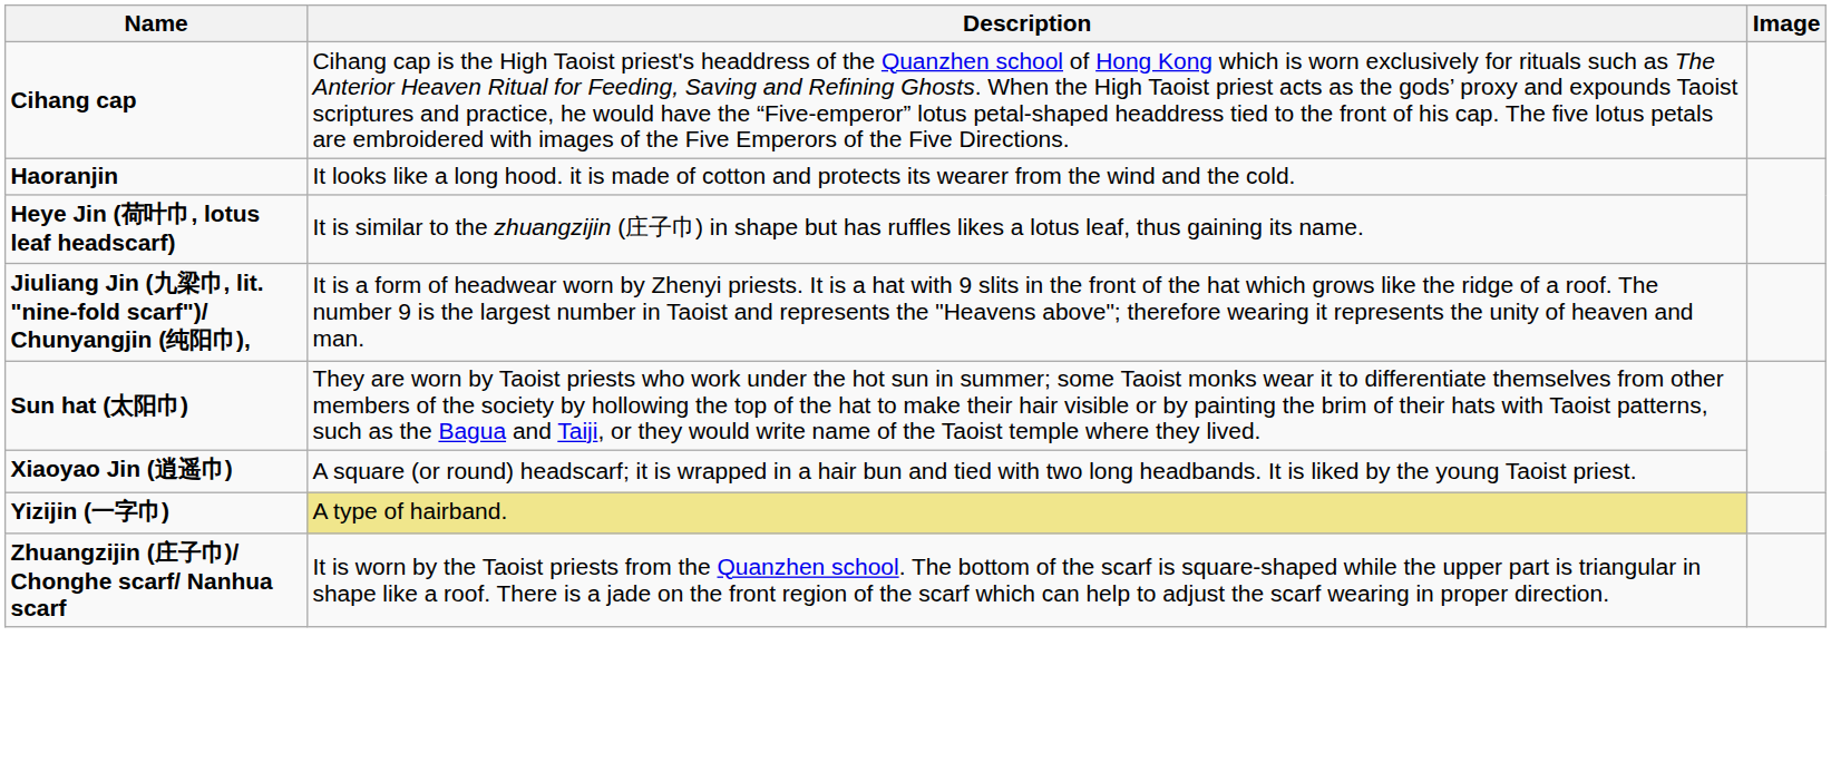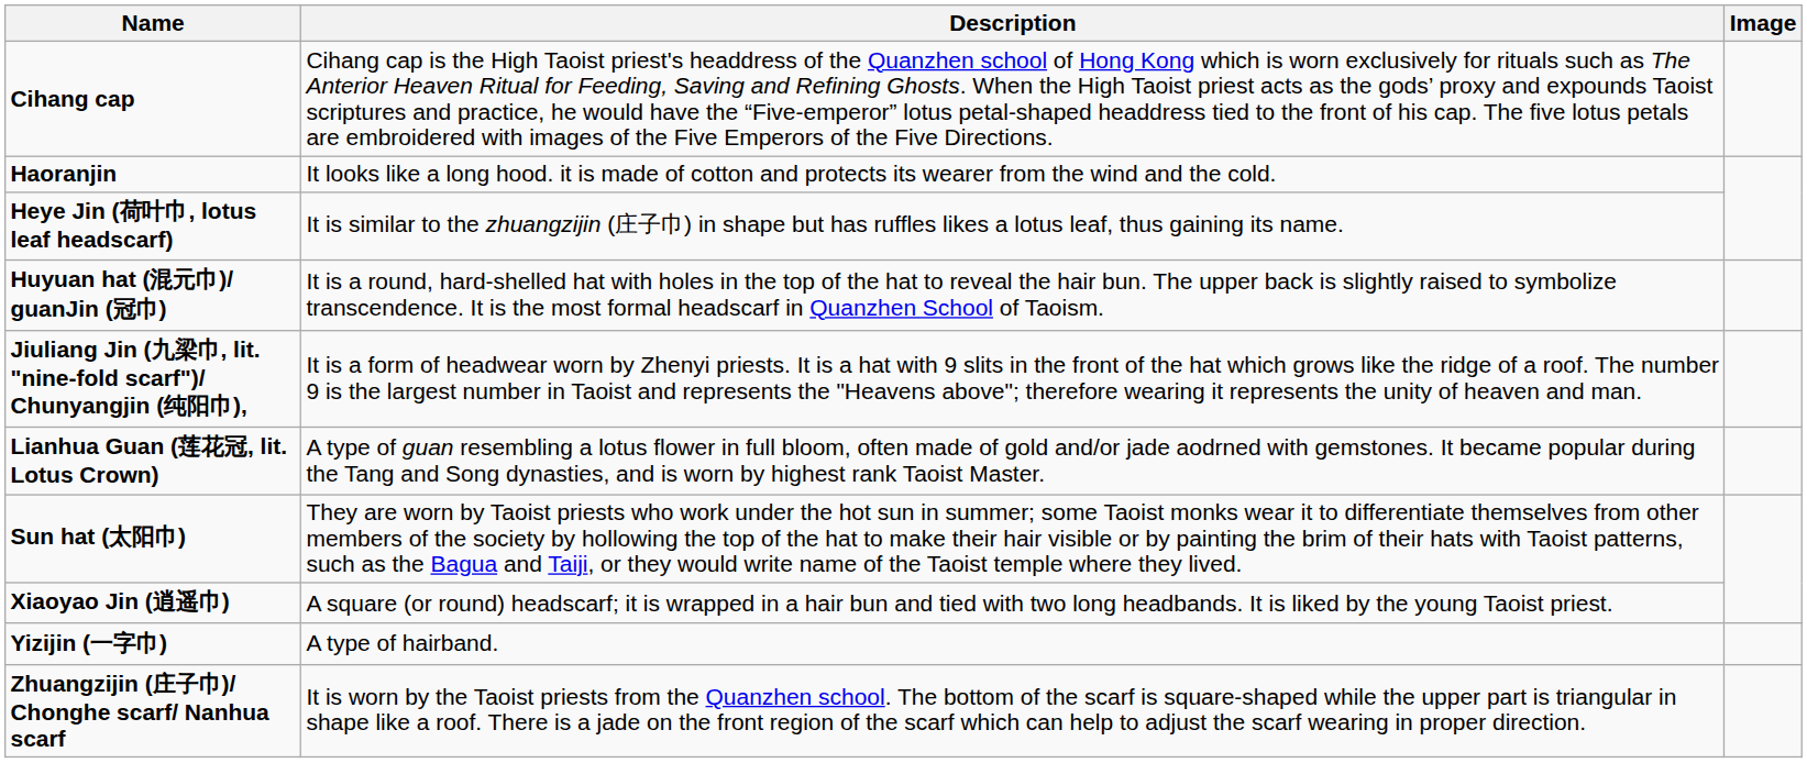+ row: Huyuan hat (混元巾)/ guanJin (冠巾) | It is a round, hard-shelled hat with holes in the top of the hat to reveal the hair bun. The upper back is slightly raised to symbolize transcendence. It is the most formal headscarf in Quanzhen School of Taoism.
+ row: Lianhua Guan (莲花冠, lit. Lotus Crown) | A type of guan resembling a lotus flower in full bloom, often made of gold and/or jade aodrned with gemstones. It became popular during the Tang and Song dynasties, and is worn by highest rank Taoist Master.
Yizijin (一字巾) | Description: khaki background -> no background
